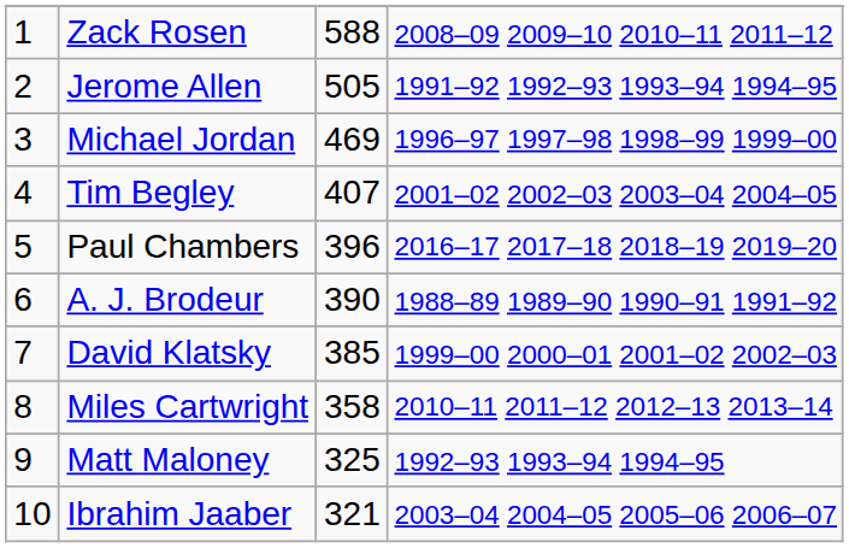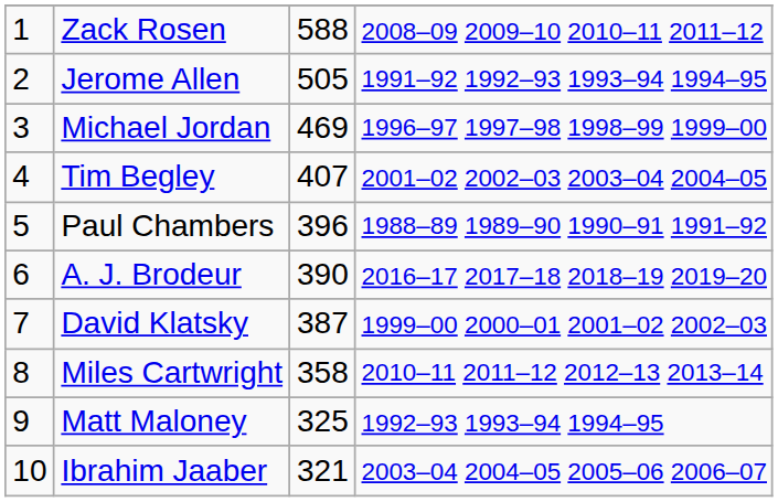Paul Chambers | column 4: 2016–17 2017–18 2018–19 2019–20 -> 1988–89 1989–90 1990–91 1991–92
A. J. Brodeur | column 4: 1988–89 1989–90 1990–91 1991–92 -> 2016–17 2017–18 2018–19 2019–20
David Klatsky | column 3: 385 -> 387
